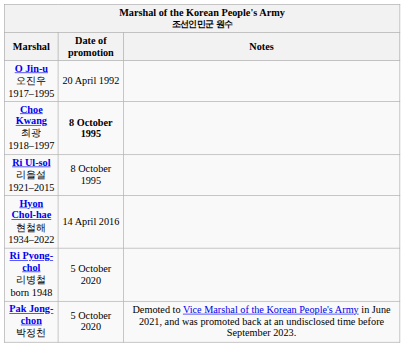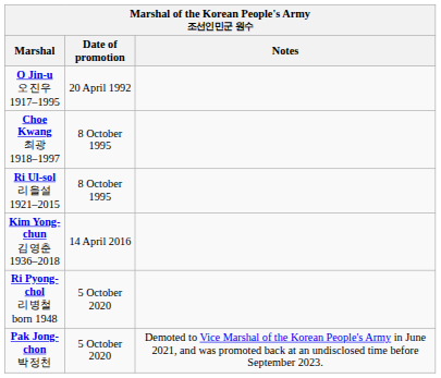Choe Kwang 최광 1918–1997 | Date of promotion: bold -> normal
+ row: Kim Yong-chun 김영춘 1936–2018 | 14 April 2016
- row: Hyon Chol-hae 현철해 1934–2022 | 14 April 2016
